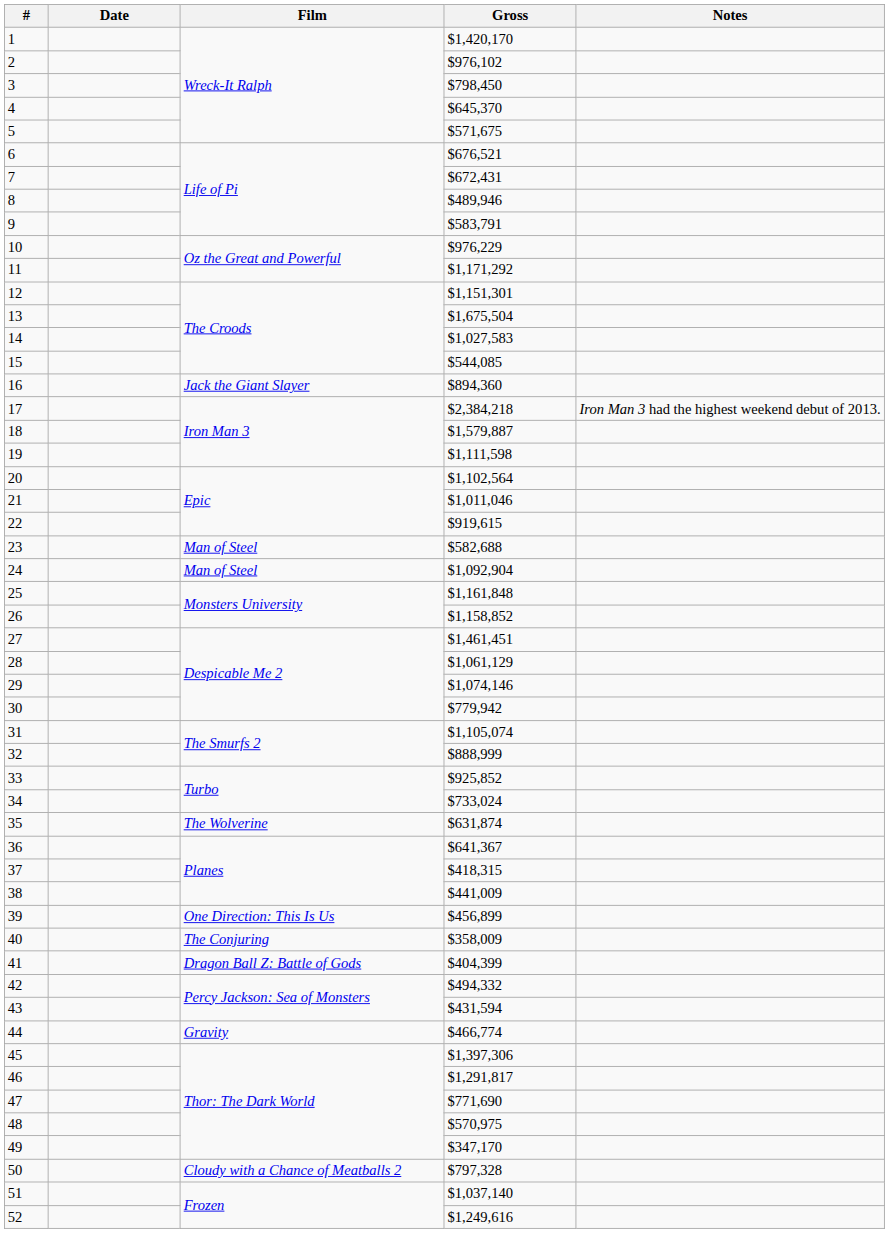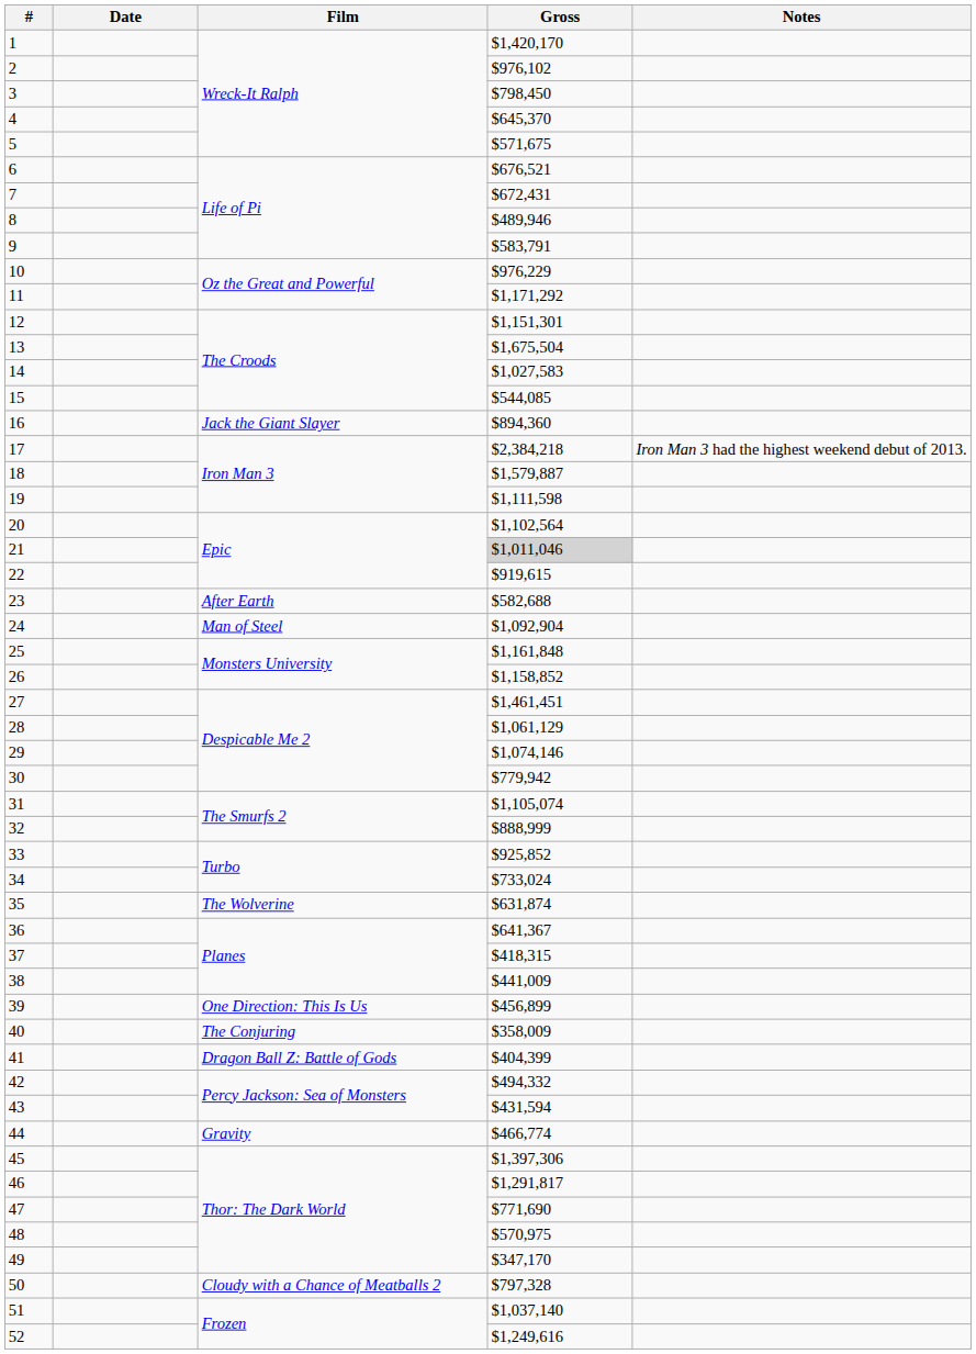21 | Gross: no background -> lightgrey background
23 | Film: Man of Steel -> After Earth
